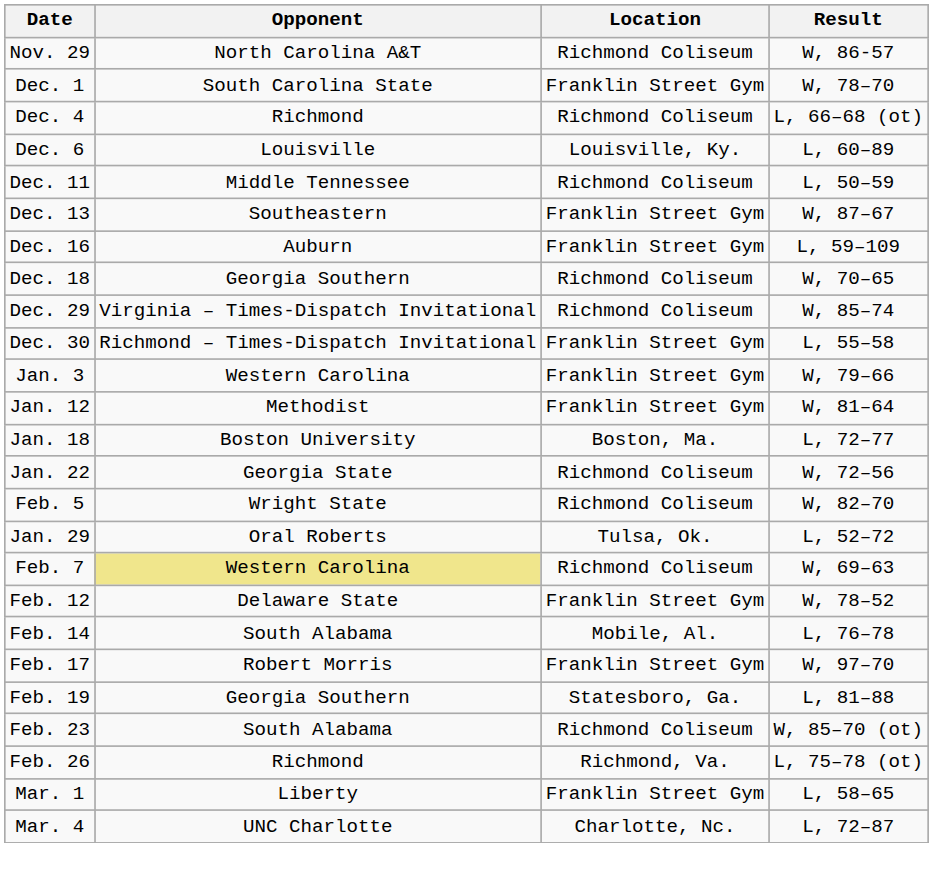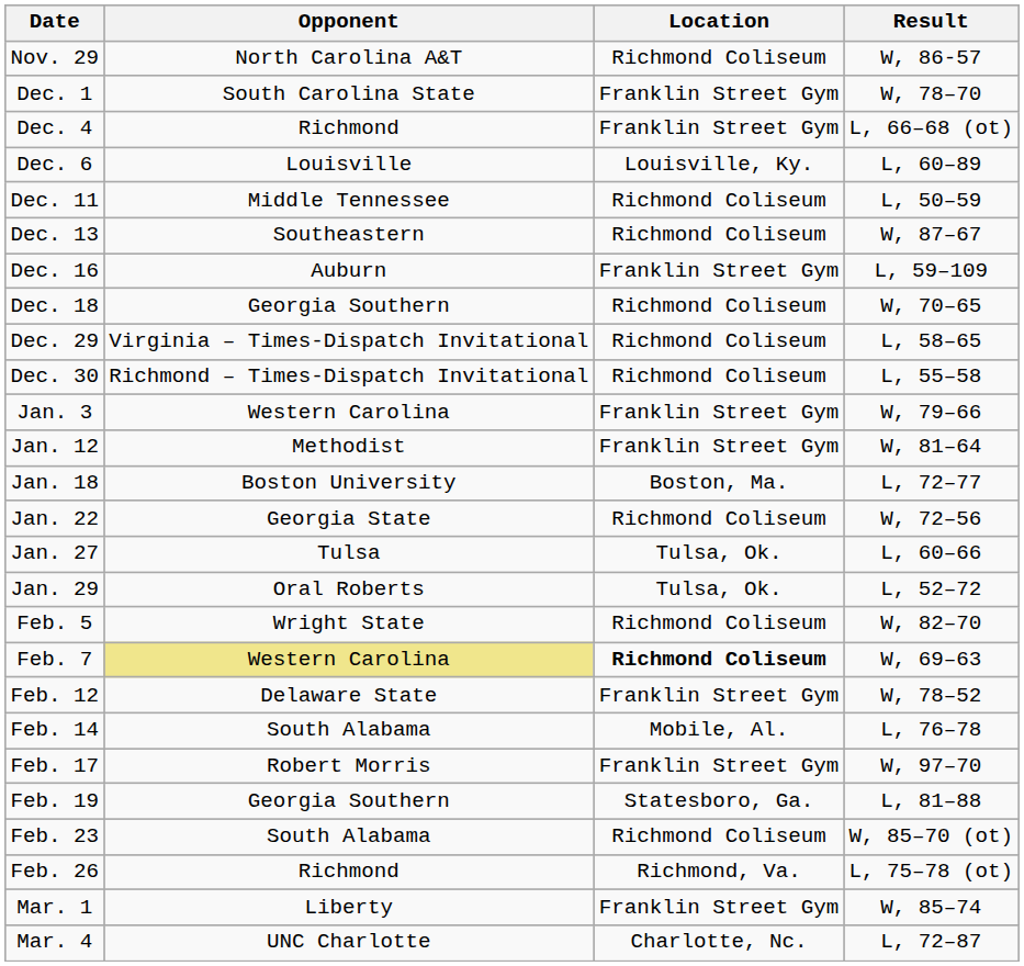Dec. 4 | Location: Richmond Coliseum -> Franklin Street Gym
Dec. 13 | Location: Franklin Street Gym -> Richmond Coliseum
Dec. 29 | Result: W, 85–74 -> L, 58–65
Dec. 30 | Location: Franklin Street Gym -> Richmond Coliseum
+ row: Jan. 27 | Tulsa | Tulsa, Ok. | L, 60–66
rows swapped: Jan. 29 <-> Feb. 5
Feb. 7 | Location: normal -> bold
Mar. 1 | Result: L, 58–65 -> W, 85–74
